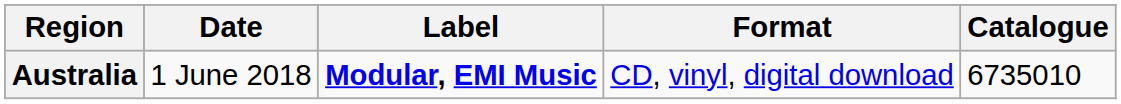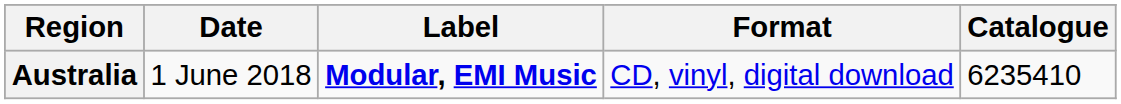Australia | Catalogue: 6735010 -> 6235410
